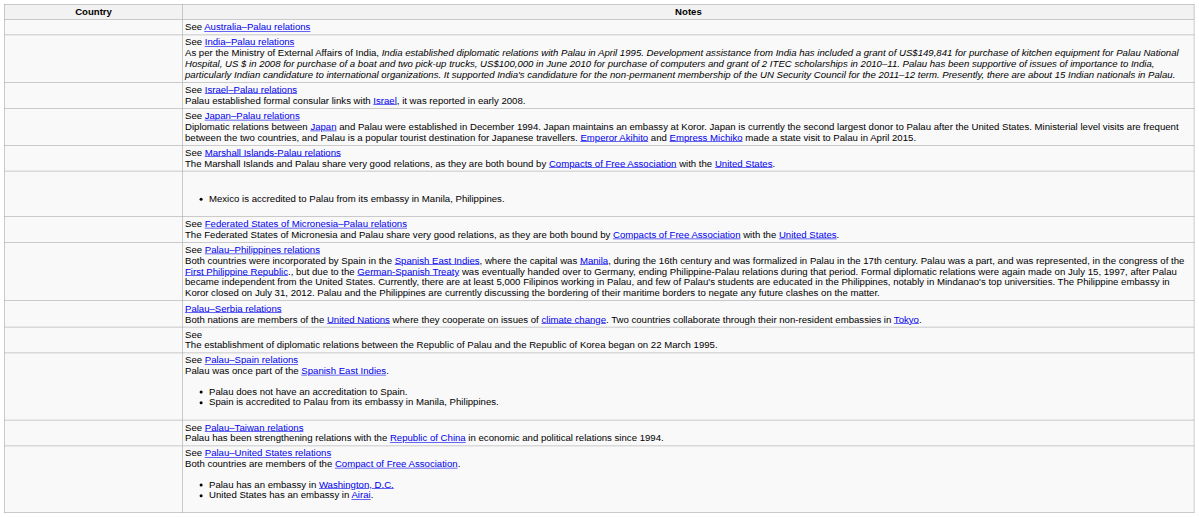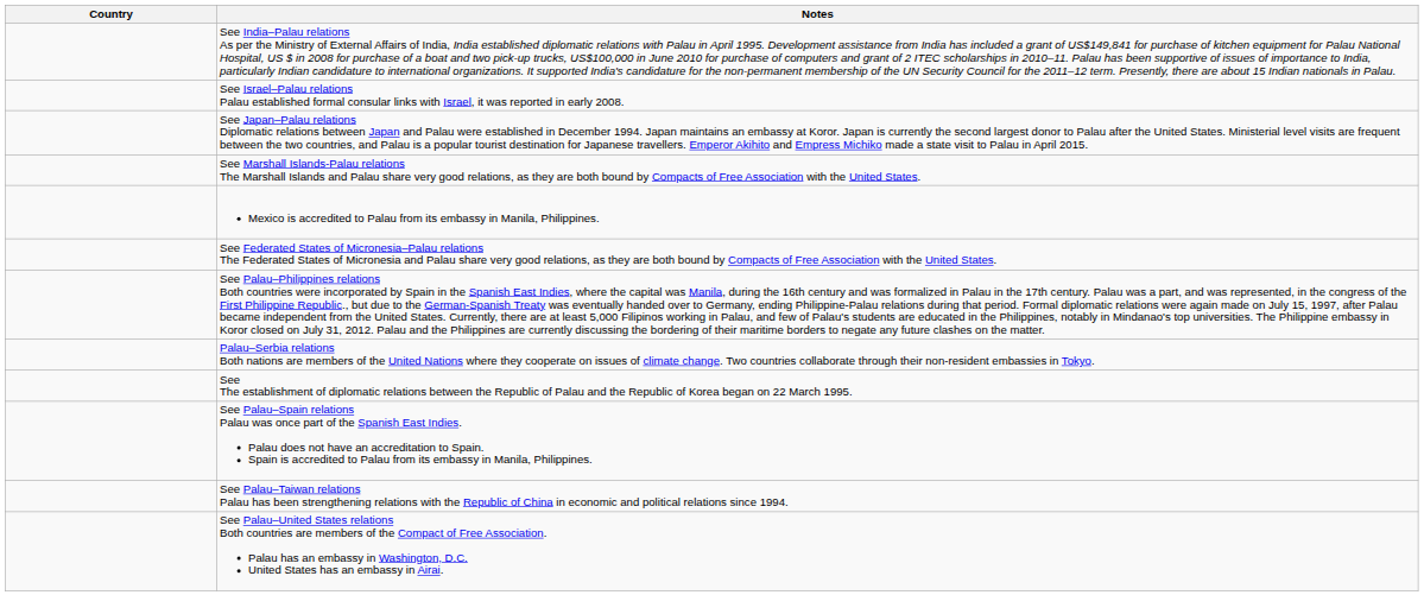- row: See Australia–Palau relations
